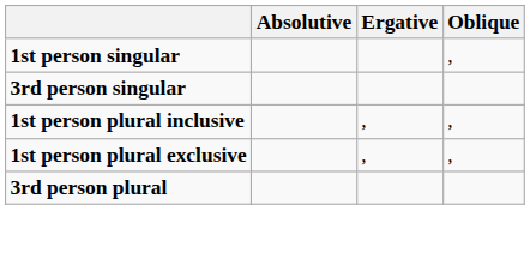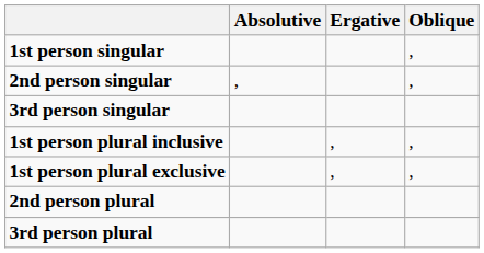+ row: 2nd person singular | , | ,
+ row: 2nd person plural
